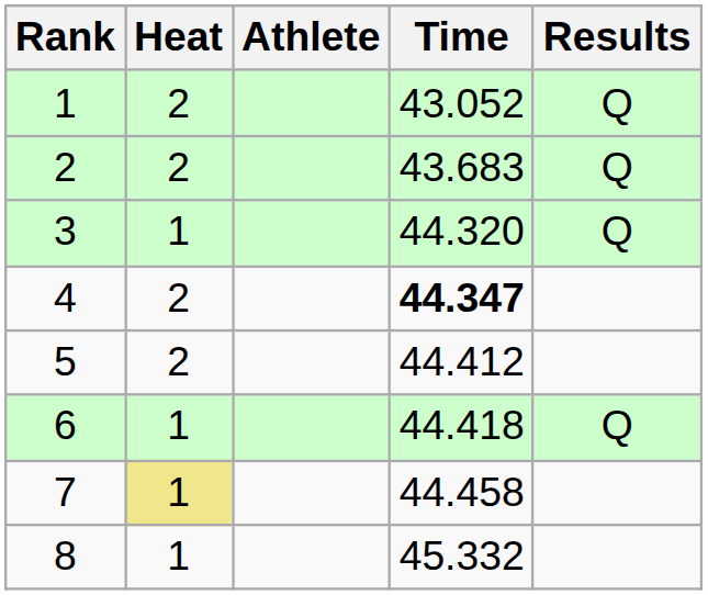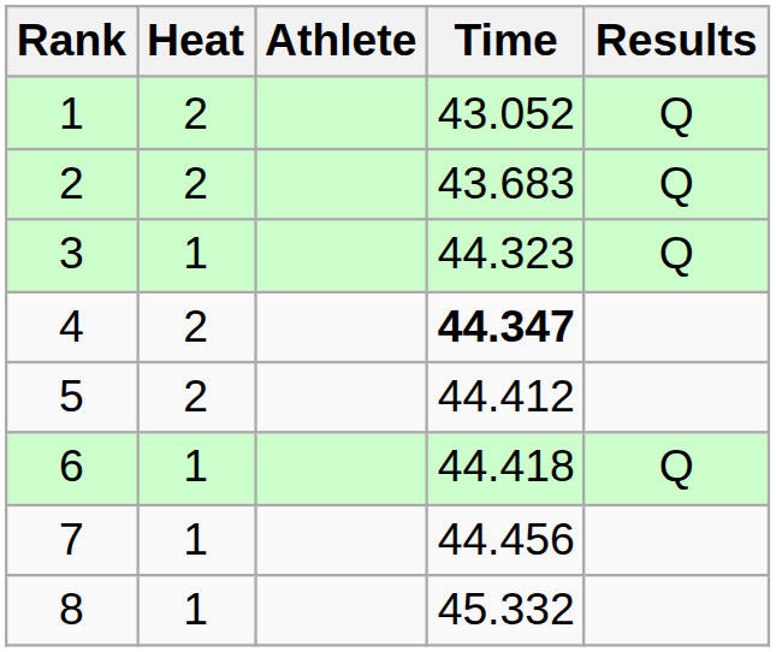3 | Time: 44.320 -> 44.323
7 | Heat: khaki background -> no background
7 | Time: 44.458 -> 44.456
